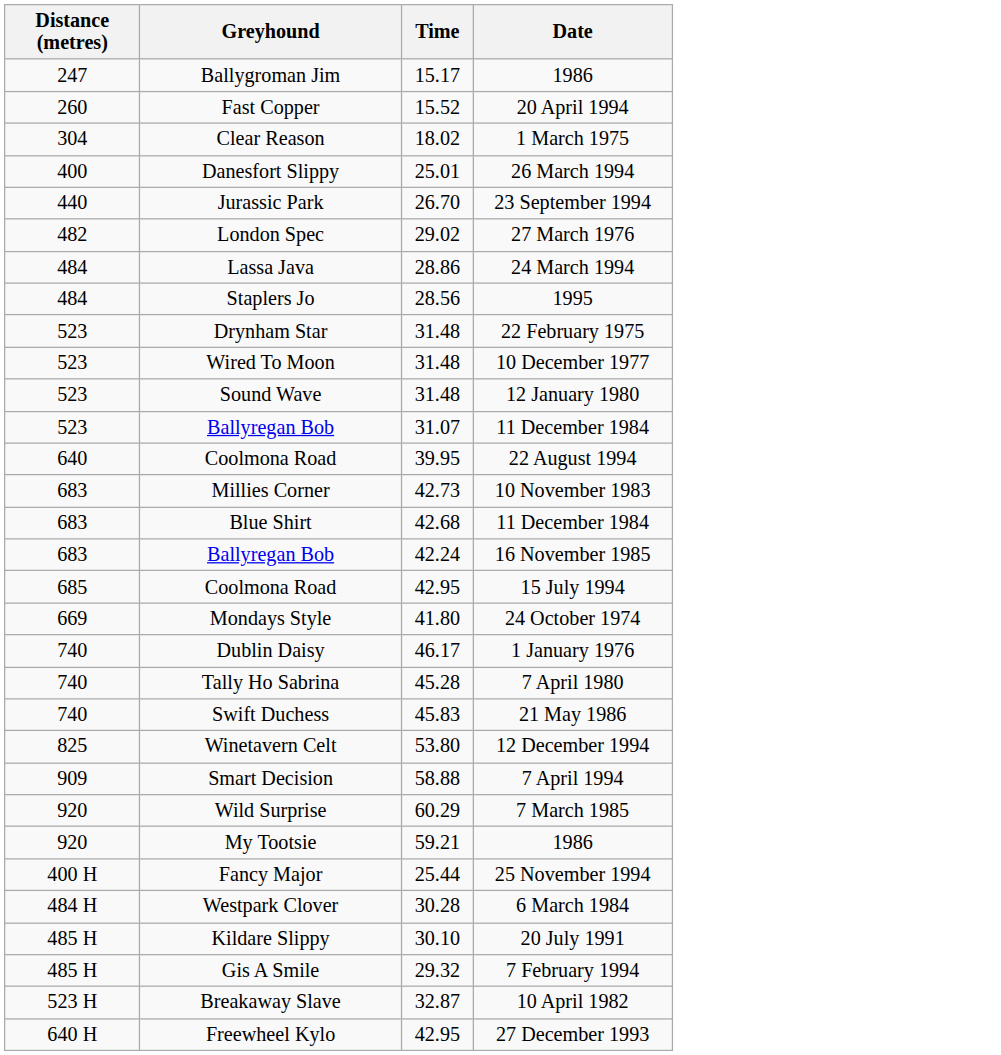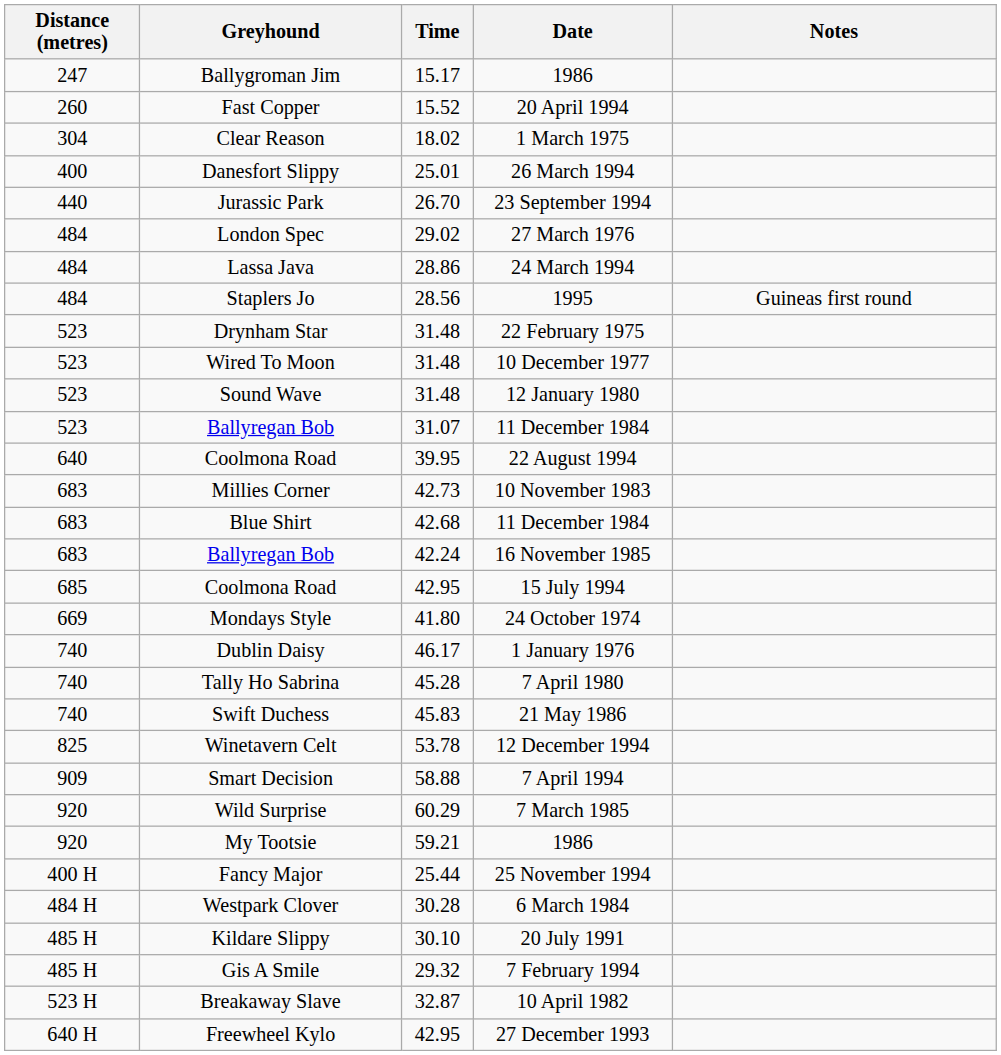+ column: Notes | Guineas first round
London Spec | Distance (metres): 482 -> 484
Winetavern Celt | Time: 53.80 -> 53.78
